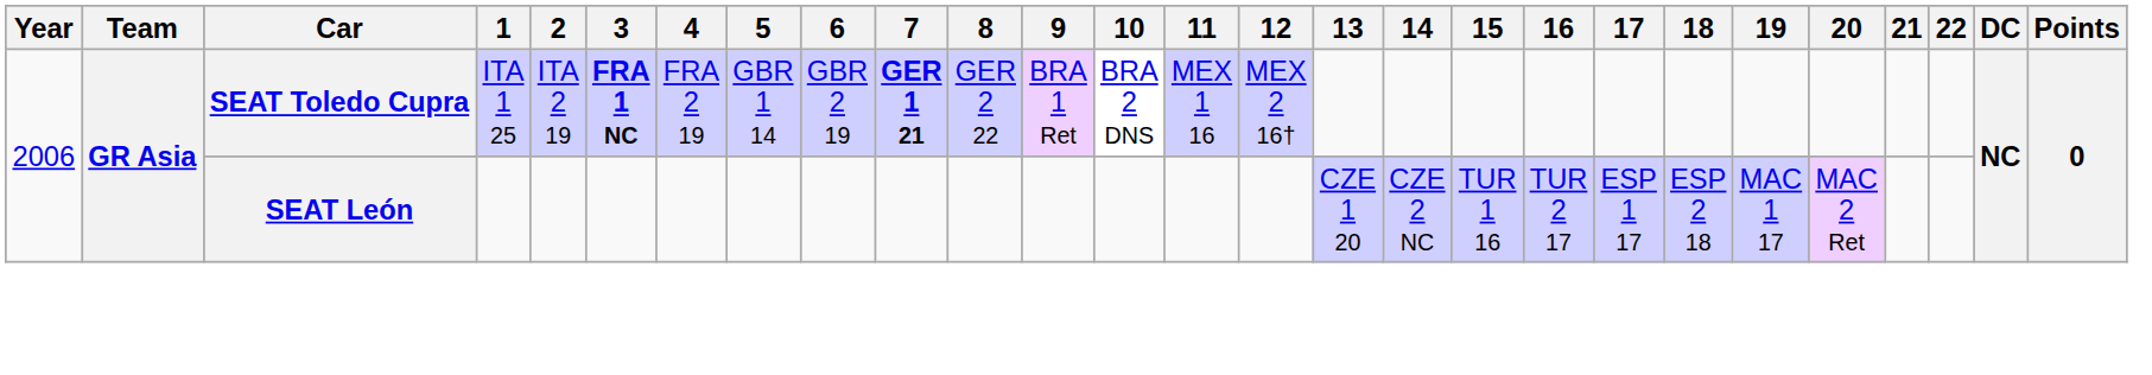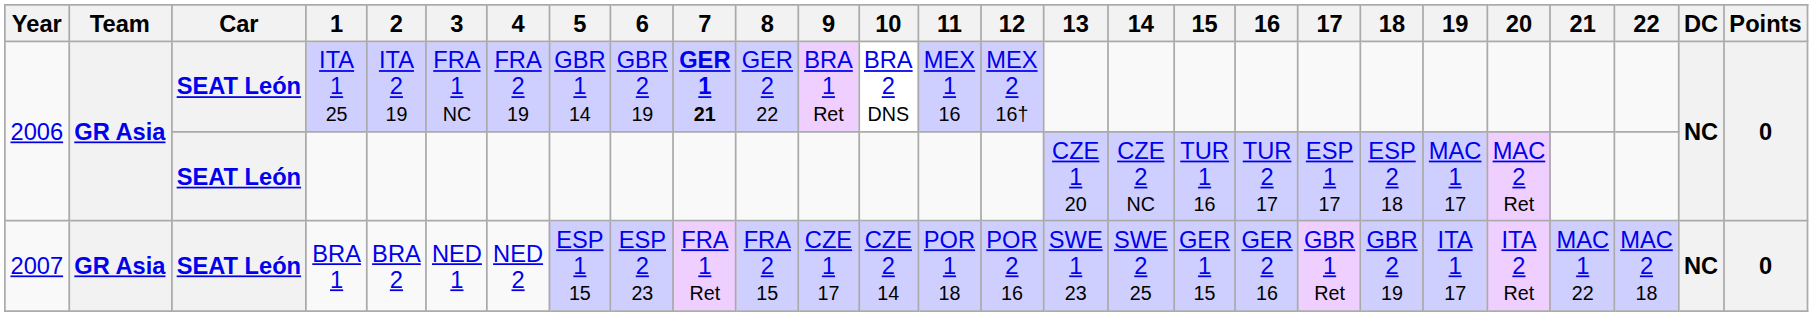ITA 1 25 | Car: SEAT Toledo Cupra -> SEAT León
ITA 1 25 | 3: bold -> normal
+ row: 2007 | GR Asia | SEAT León | BRA 1 | BRA 2 | NED 1 | NED 2 | ESP 1 15 | ESP 2 23 | FRA 1 Ret | FRA 2 15 | CZE 1 17 | CZE 2 14 | POR 1 18 | POR 2 16 | SWE 1 23 | SWE 2 25 | GER 1 15 | GER 2 16 | GBR 1 Ret | GBR 2 19 | ITA 1 17 | ITA 2 Ret | MAC 1 22 | MAC 2 18 | NC | 0
